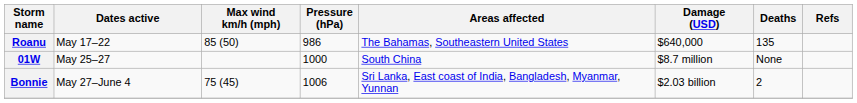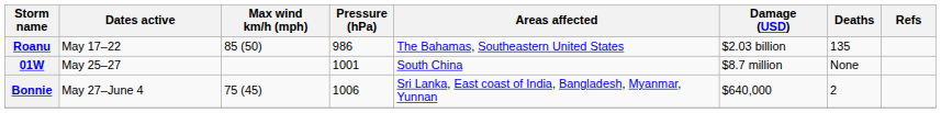Roanu | Damage (USD): $640,000 -> $2.03 billion
01W | Pressure (hPa): 1000 -> 1001
Bonnie | Damage (USD): $2.03 billion -> $640,000
